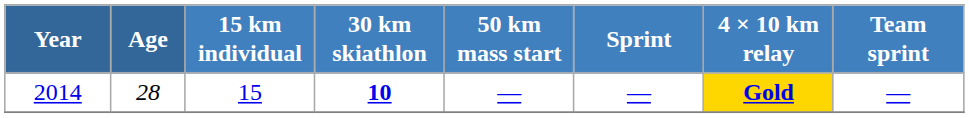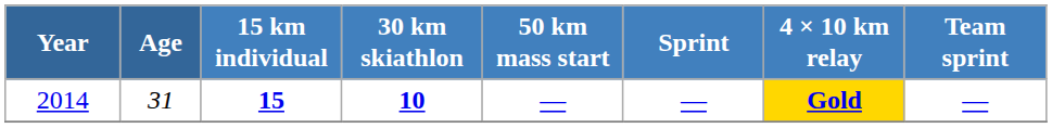2014 | Age: 28 -> 31
2014 | 15 km individual: normal -> bold
